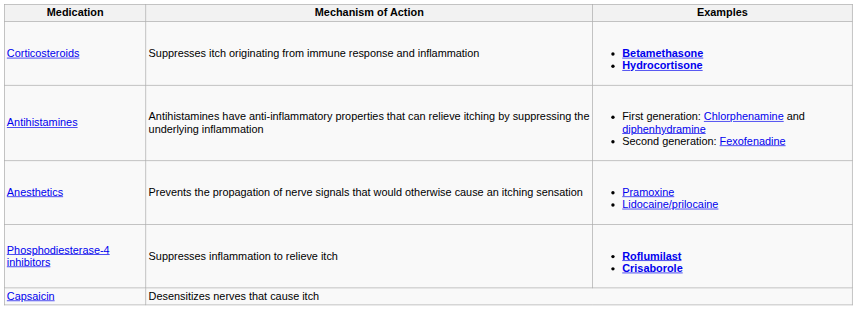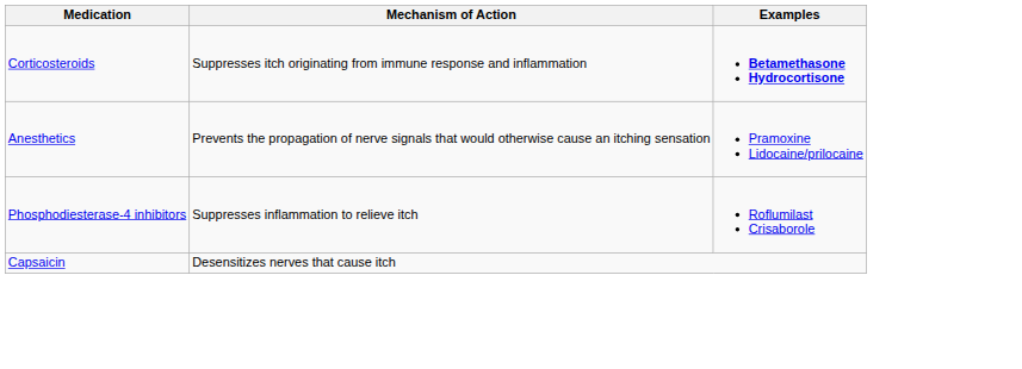- row: Antihistamines | Antihistamines have anti-inflammatory properties that can relieve itching by suppressing the underlying inflammation | First generation: Chlorphenamine and diphenhydramine Second generation: Fexofenadine
Phosphodiesterase-4 inhibitors | Examples: bold -> normal
